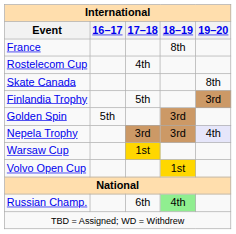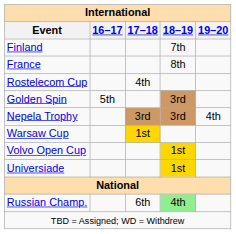+ row: Finland | 7th
- row: Skate Canada | 8th
- row: Finlandia Trophy | 5th | 3rd
Nepela Trophy | 19–20: lavender background -> no background
+ row: Universiade | 1st
